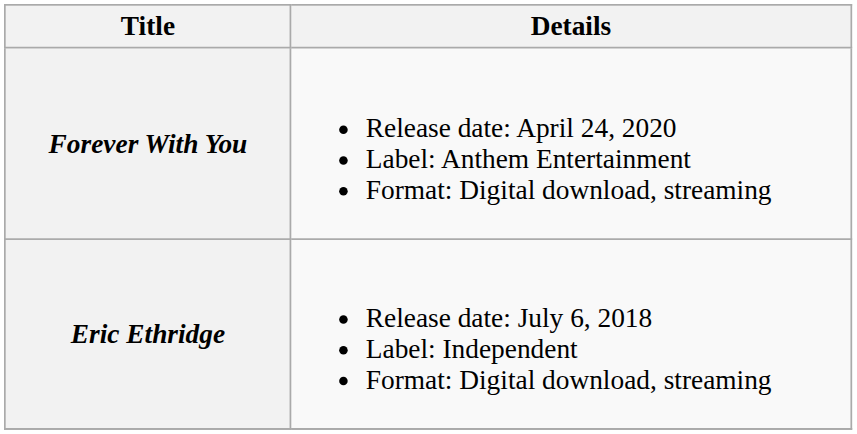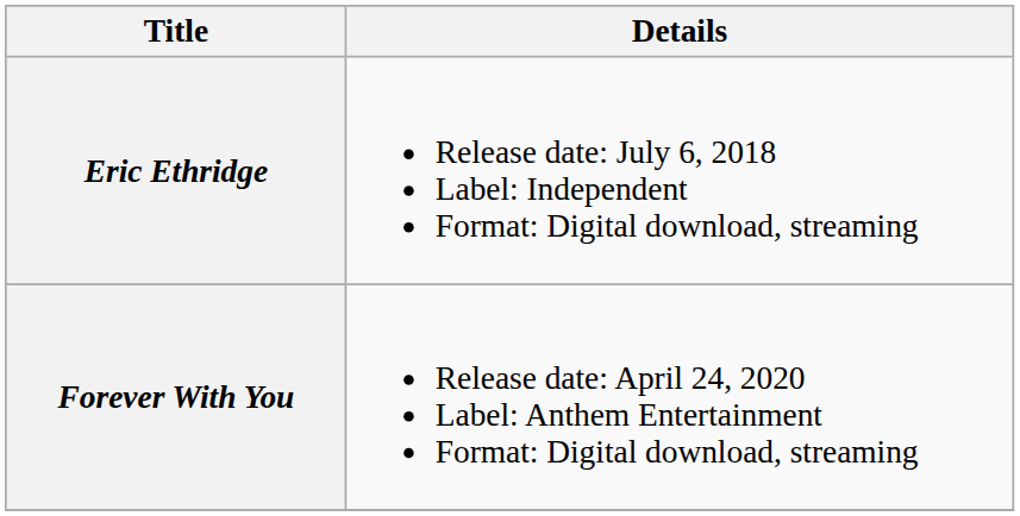rows swapped: Eric Ethridge <-> Forever With You
